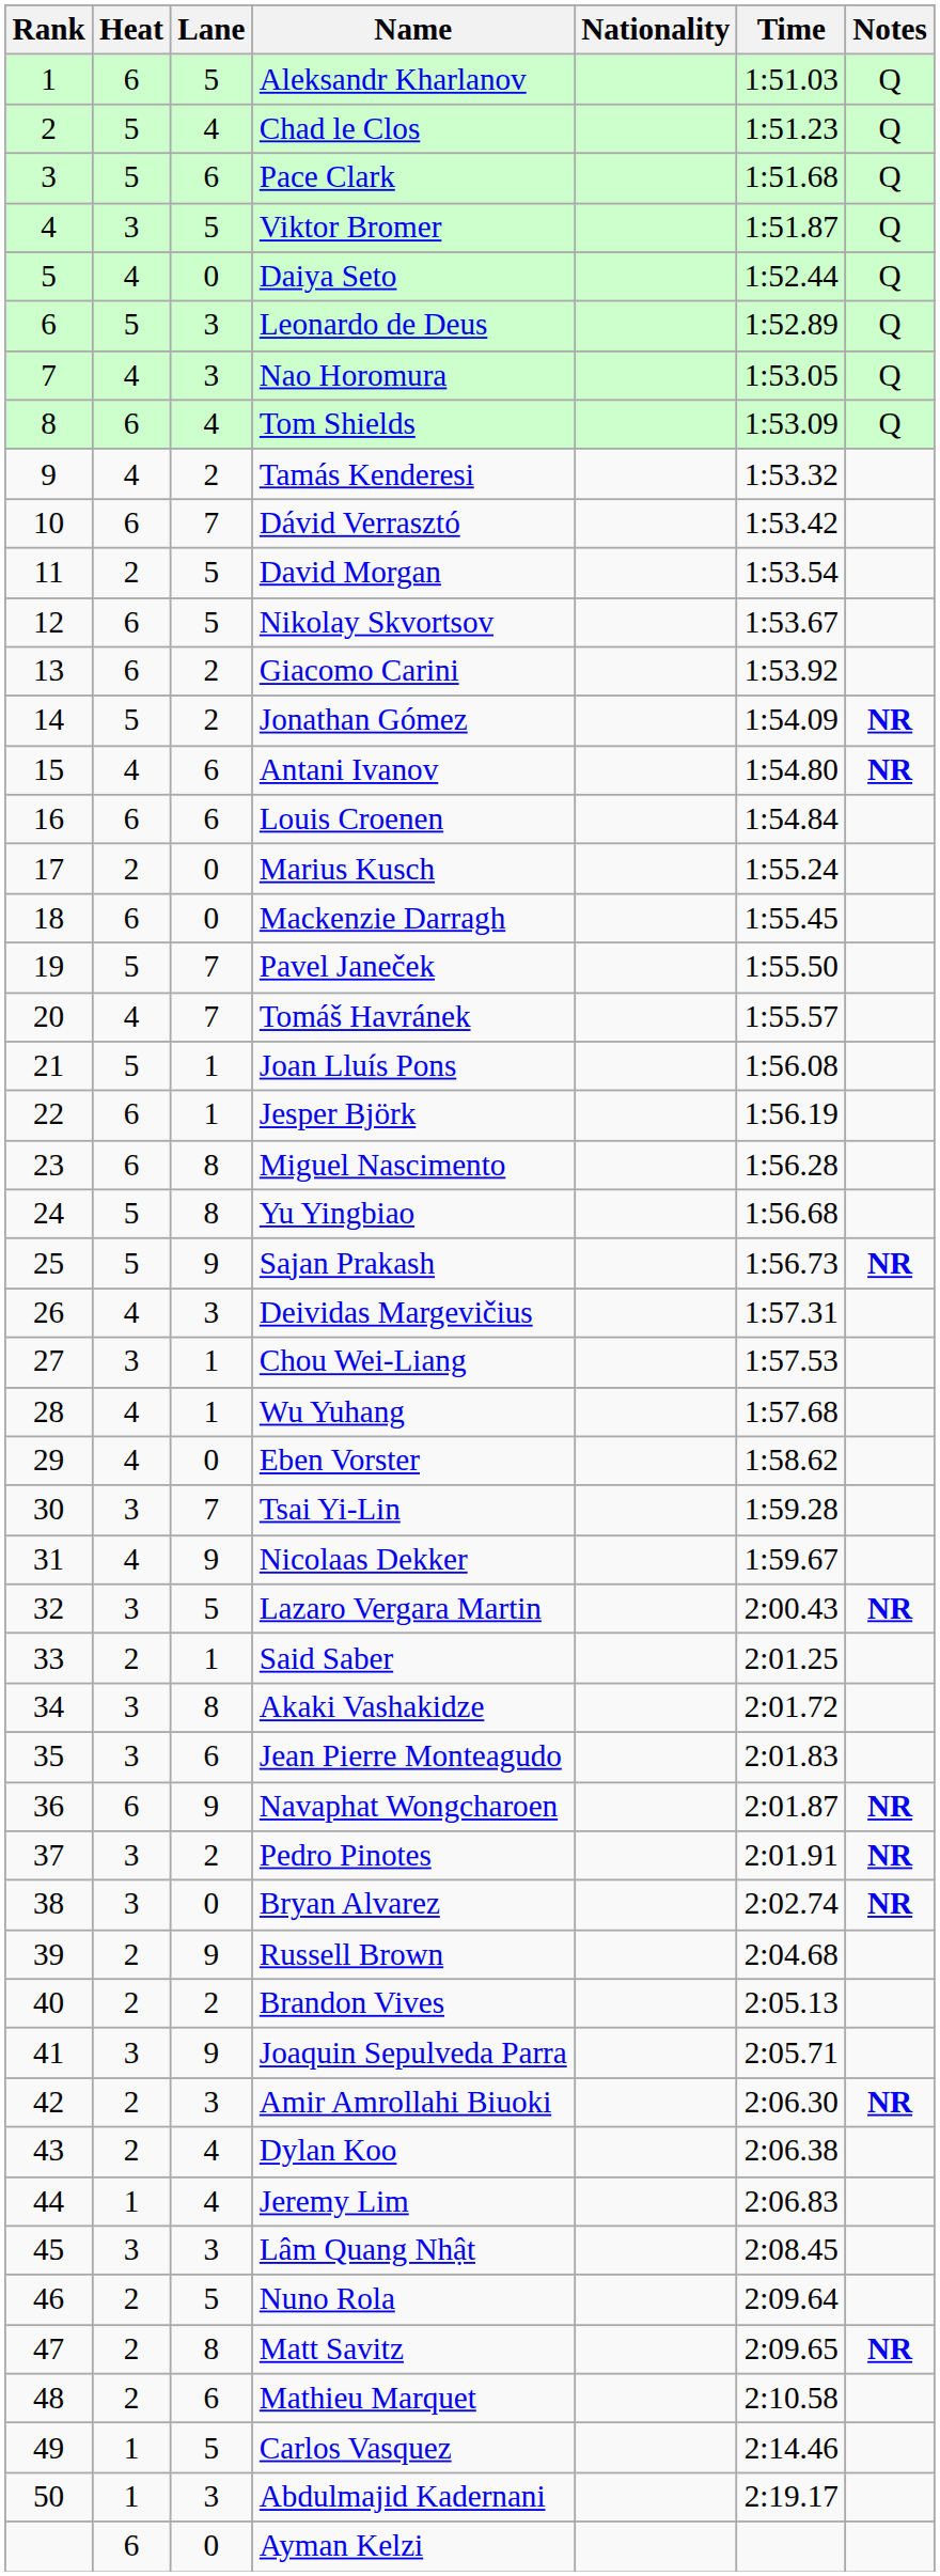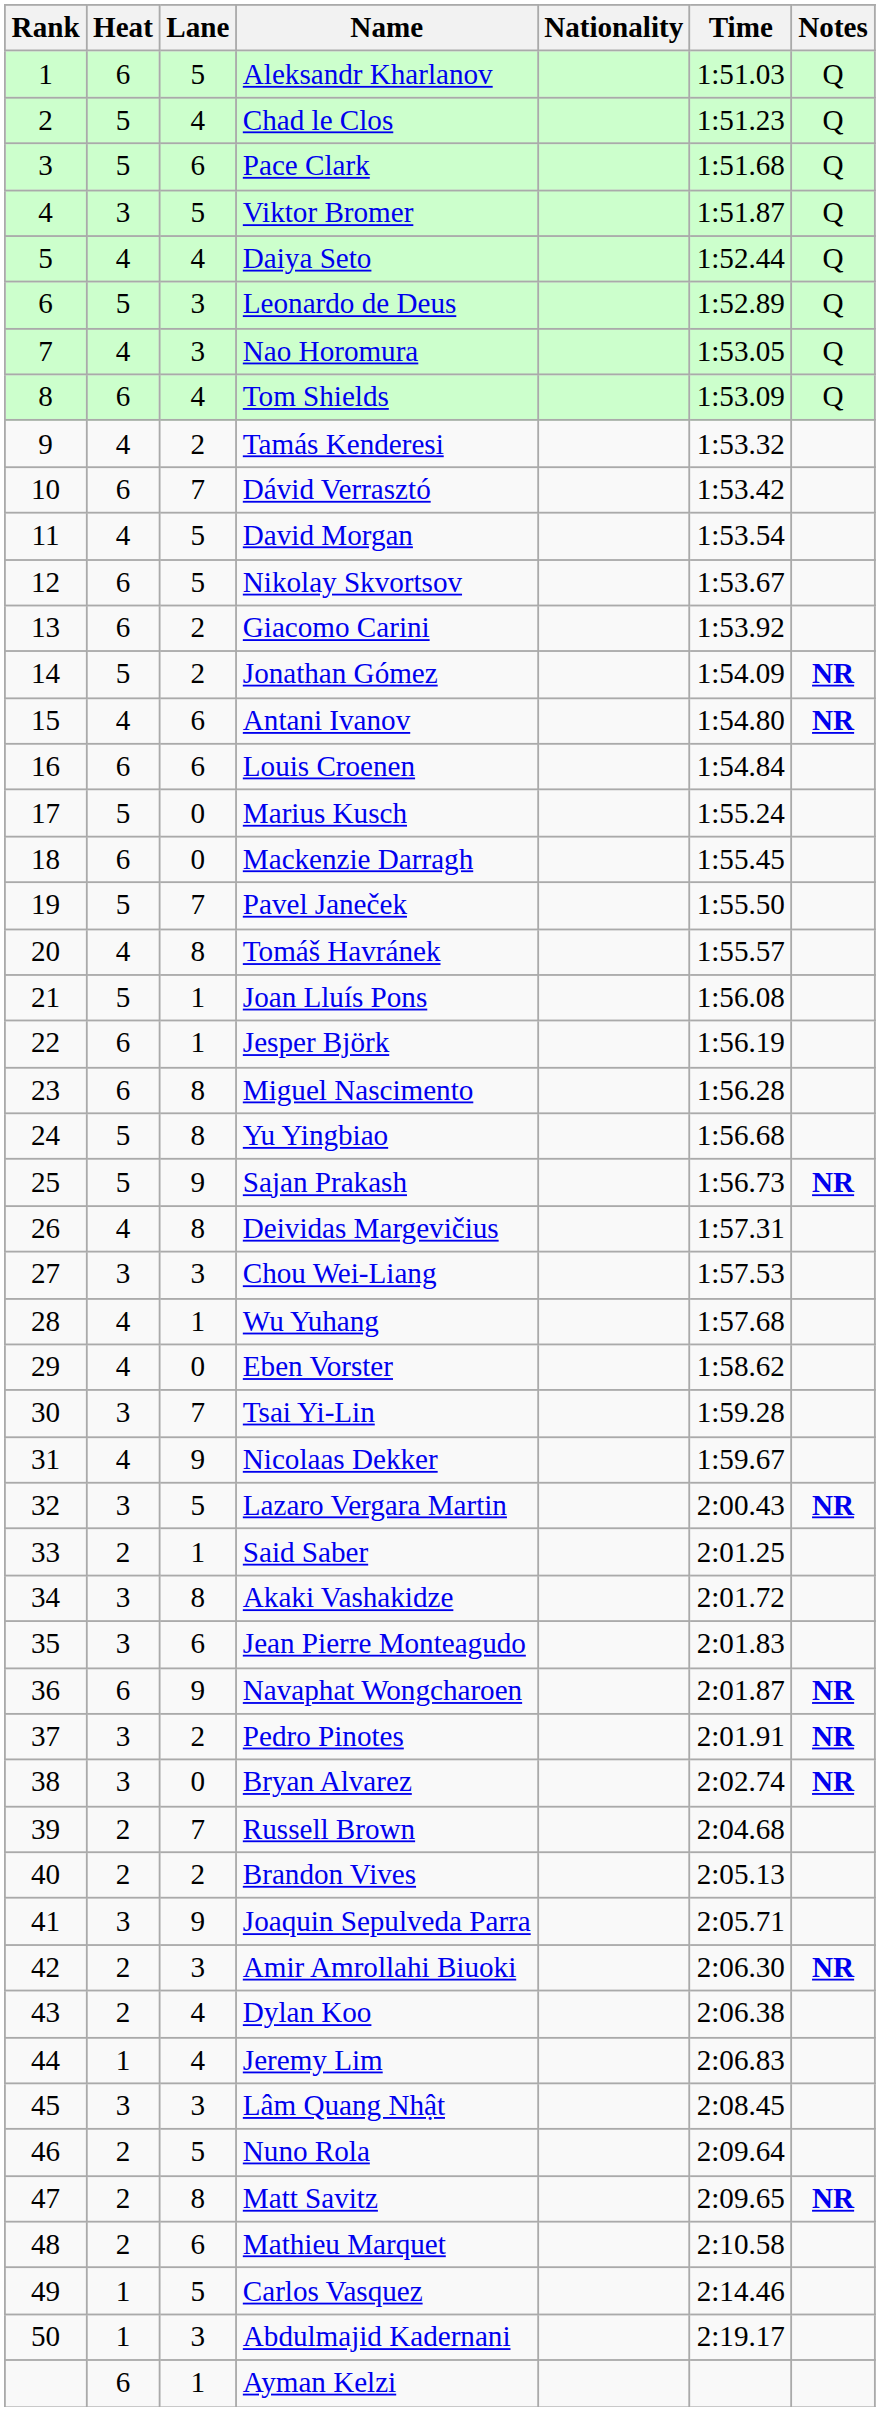Daiya Seto | Lane: 0 -> 4
David Morgan | Heat: 2 -> 4
Marius Kusch | Heat: 2 -> 5
Tomáš Havránek | Lane: 7 -> 8
Deividas Margevičius | Lane: 3 -> 8
Chou Wei-Liang | Lane: 1 -> 3
Russell Brown | Lane: 9 -> 7
Ayman Kelzi | Lane: 0 -> 1
